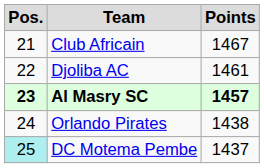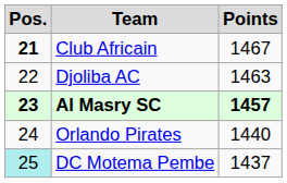Club Africain | Pos.: normal -> bold
Djoliba AC | Points: 1461 -> 1463
Orlando Pirates | Points: 1438 -> 1440
